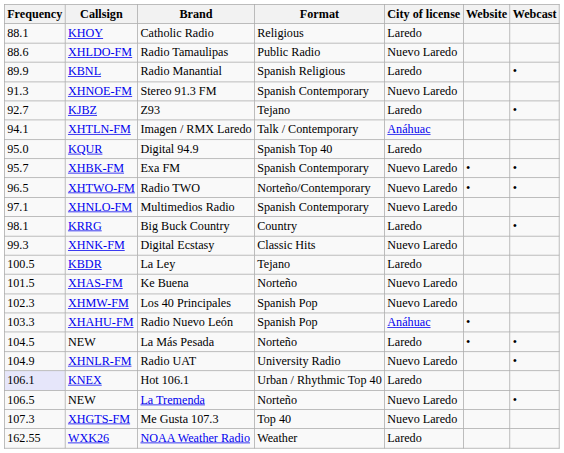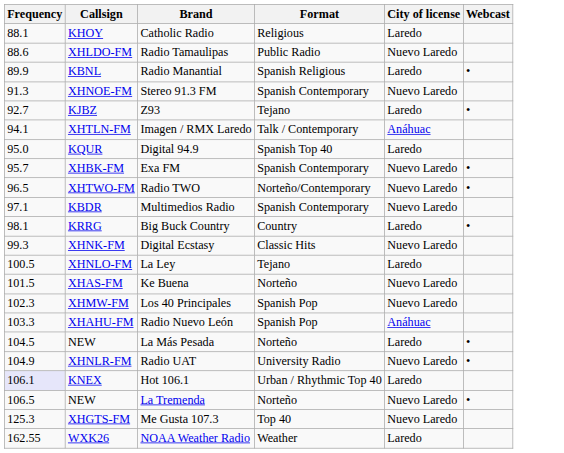- column: Website | • | • | • | •
Multimedios Radio | Callsign: XHNLO-FM -> KBDR
La Ley | Callsign: KBDR -> XHNLO-FM
Me Gusta 107.3 | Frequency: 107.3 -> 125.3
